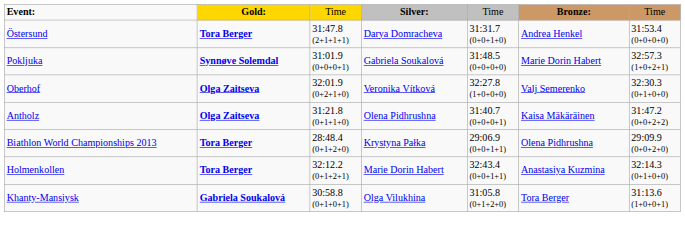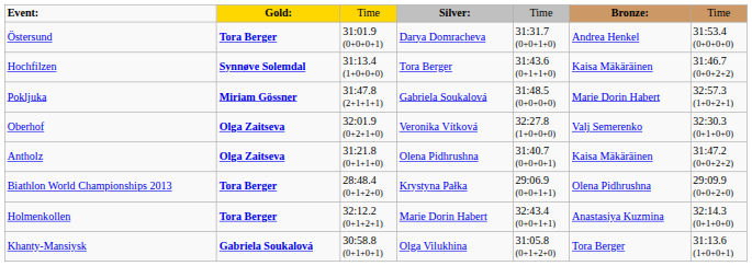Östersund | column 3: 31:47.8 (2+1+1+1) -> 31:01.9 (0+0+0+1)
+ row: Hochfilzen | Synnøve Solemdal | 31:13.4 (1+0+0+0) | Tora Berger | 31:43.6 (0+1+1+0) | Kaisa Mäkäräinen | 31:46.7 (0+0+2+2)
Pokljuka | column 2: Synnøve Solemdal -> Miriam Gössner
Pokljuka | column 3: 31:01.9 (0+0+0+1) -> 31:47.8 (2+1+1+1)
